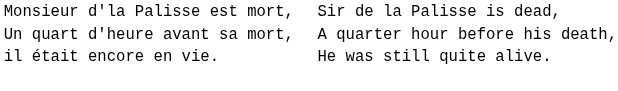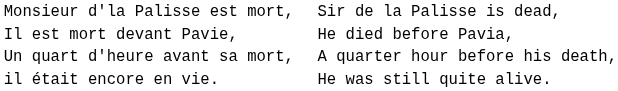+ row: Il est mort devant Pavie, | He died before Pavia,
